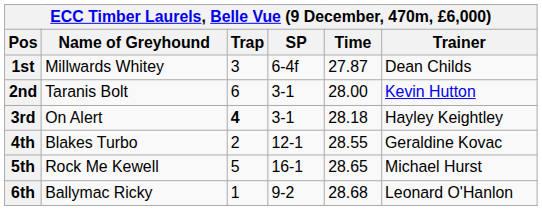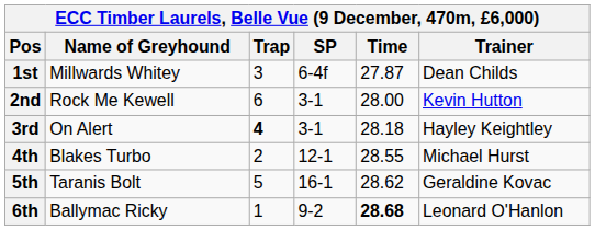2nd | Name of Greyhound: Taranis Bolt -> Rock Me Kewell
4th | Trainer: Geraldine Kovac -> Michael Hurst
5th | Name of Greyhound: Rock Me Kewell -> Taranis Bolt
5th | Time: 28.65 -> 28.62
5th | Trainer: Michael Hurst -> Geraldine Kovac
6th | Time: normal -> bold
